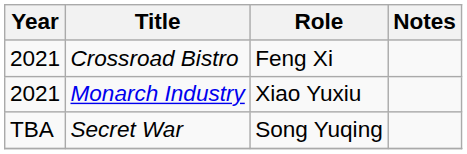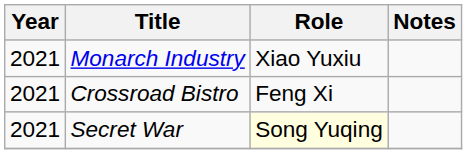rows swapped: Monarch Industry <-> Crossroad Bistro
Secret War | Year: TBA -> 2021
Secret War | Role: no background -> lightyellow background
